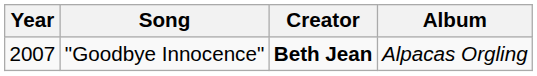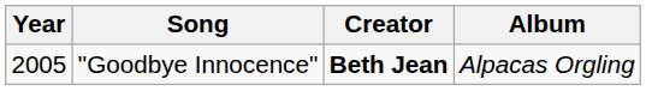"Goodbye Innocence" | Year: 2007 -> 2005
